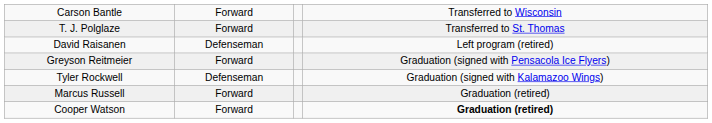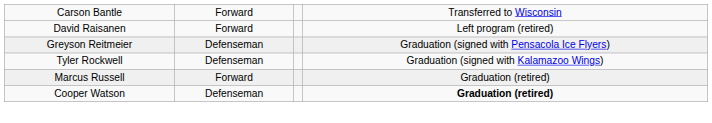- row: T. J. Polglaze | Forward | Transferred to St. Thomas
David Raisanen | column 2: Defenseman -> Forward
Greyson Reitmeier | column 2: Forward -> Defenseman
Cooper Watson | column 2: Forward -> Defenseman
